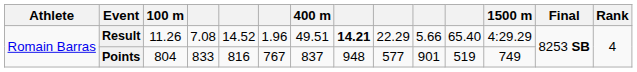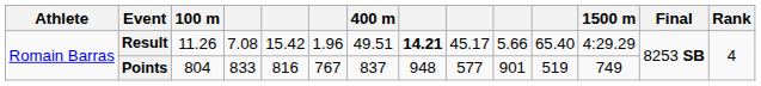Result | column 5: 14.52 -> 15.42
Result | column 9: 22.29 -> 45.17
